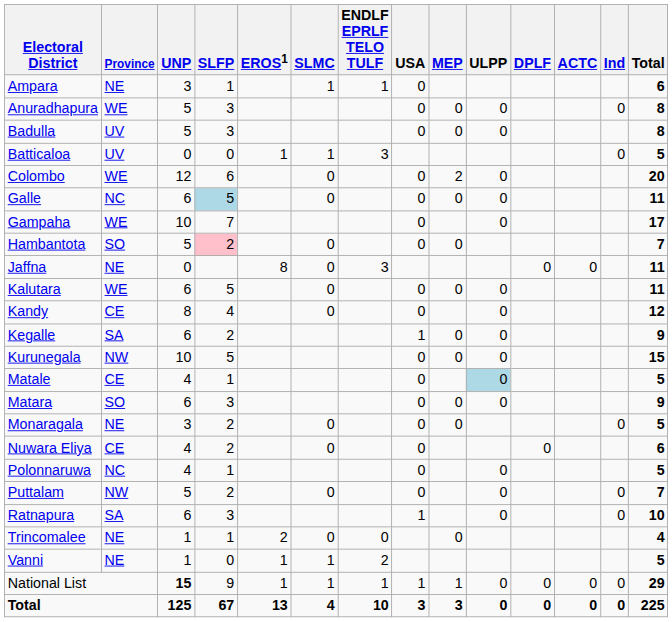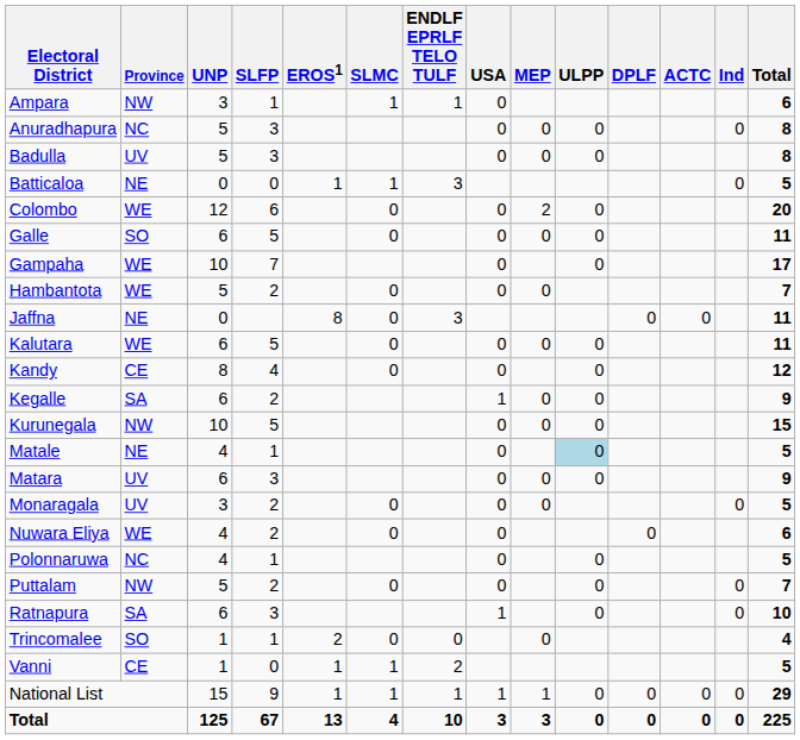Ampara | Province: NE -> NW
Anuradhapura | Province: WE -> NC
Batticaloa | Province: UV -> NE
Galle | Province: NC -> SO
Galle | SLFP: lightblue background -> no background
Hambantota | Province: SO -> WE
Hambantota | SLFP: pink background -> no background
Matale | Province: CE -> NE
Matara | Province: SO -> UV
Monaragala | Province: NE -> UV
Nuwara Eliya | Province: CE -> WE
Trincomalee | Province: NE -> SO
Vanni | Province: NE -> CE
National List | UNP: bold -> normal
